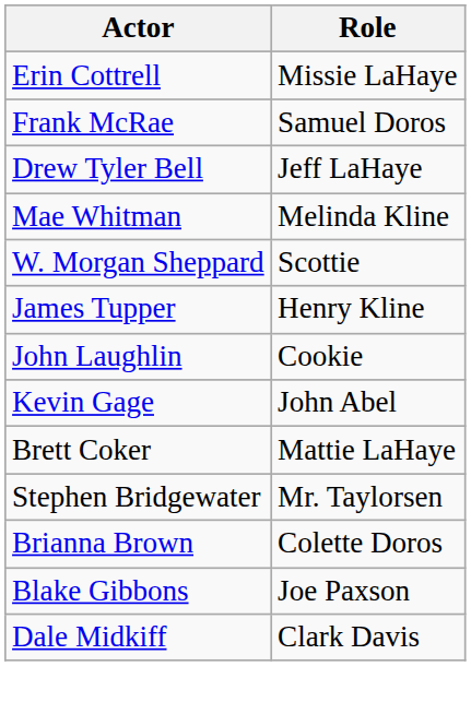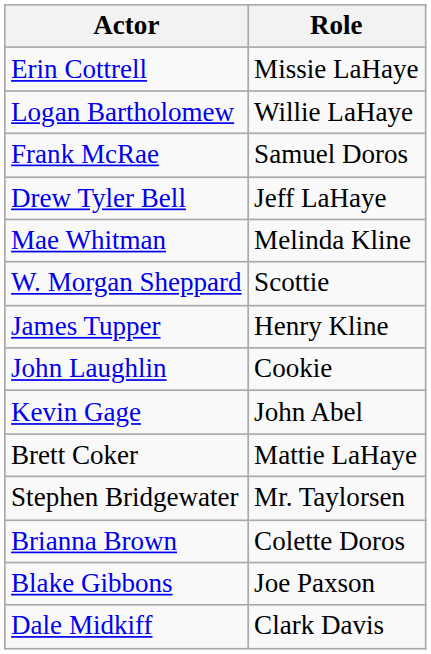+ row: Logan Bartholomew | Willie LaHaye
